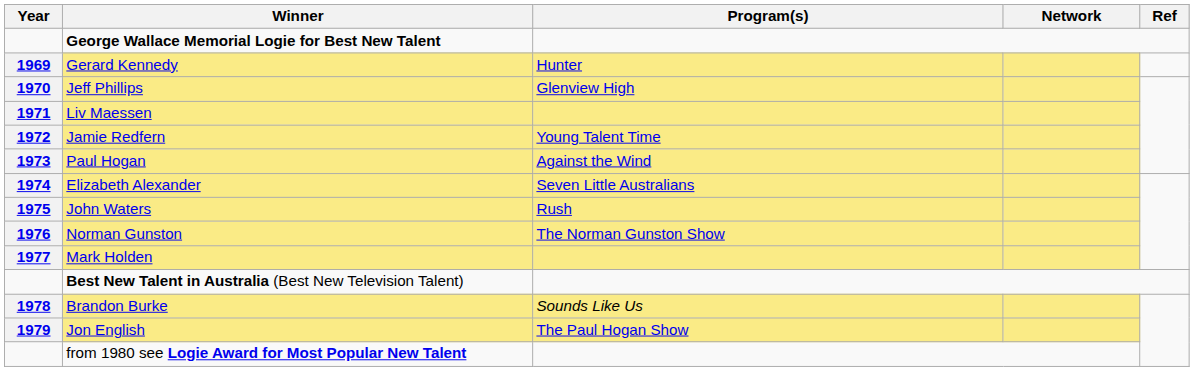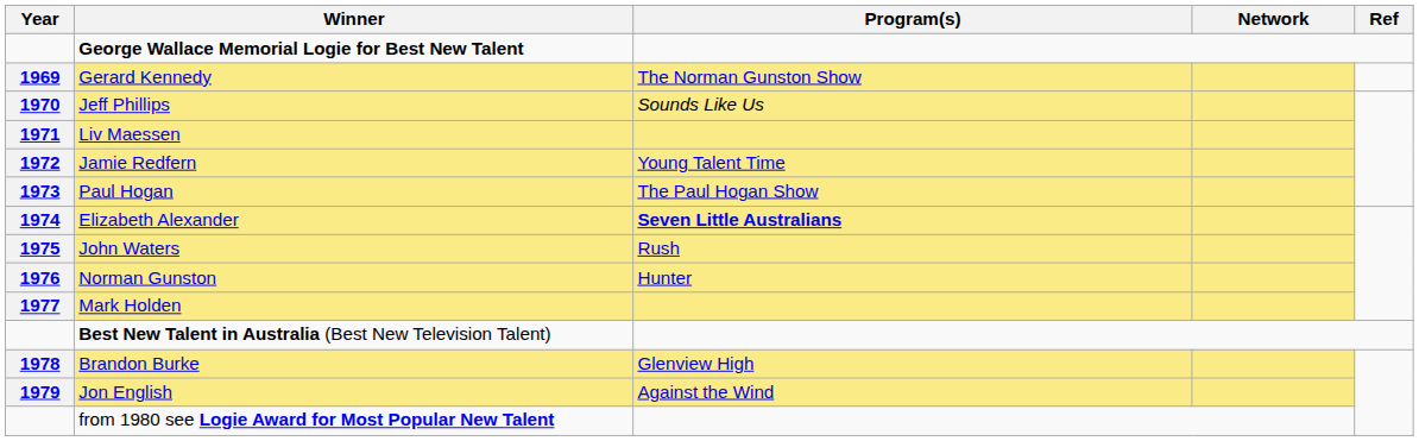Gerard Kennedy | Program(s): Hunter -> The Norman Gunston Show
Jeff Phillips | Program(s): Glenview High -> Sounds Like Us
Paul Hogan | Program(s): Against the Wind -> The Paul Hogan Show
Elizabeth Alexander | Program(s): normal -> bold
Norman Gunston | Program(s): The Norman Gunston Show -> Hunter
Brandon Burke | Program(s): Sounds Like Us -> Glenview High
Jon English | Program(s): The Paul Hogan Show -> Against the Wind
